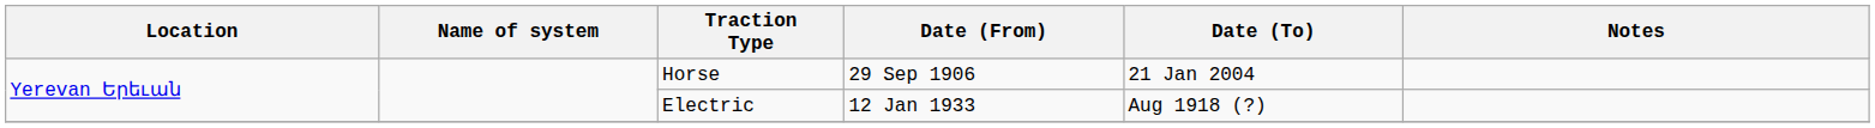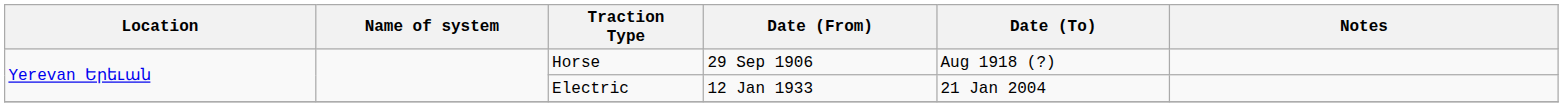Horse | Date (To): 21 Jan 2004 -> Aug 1918 (?)
Electric | Date (To): Aug 1918 (?) -> 21 Jan 2004
